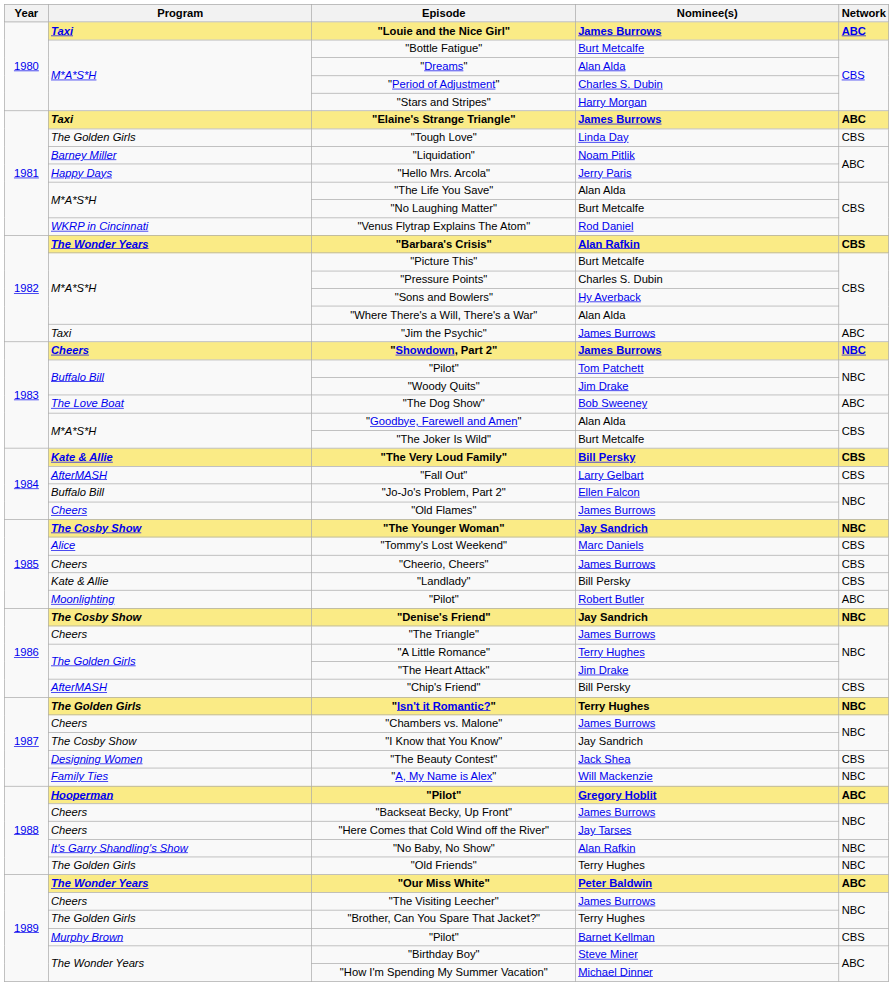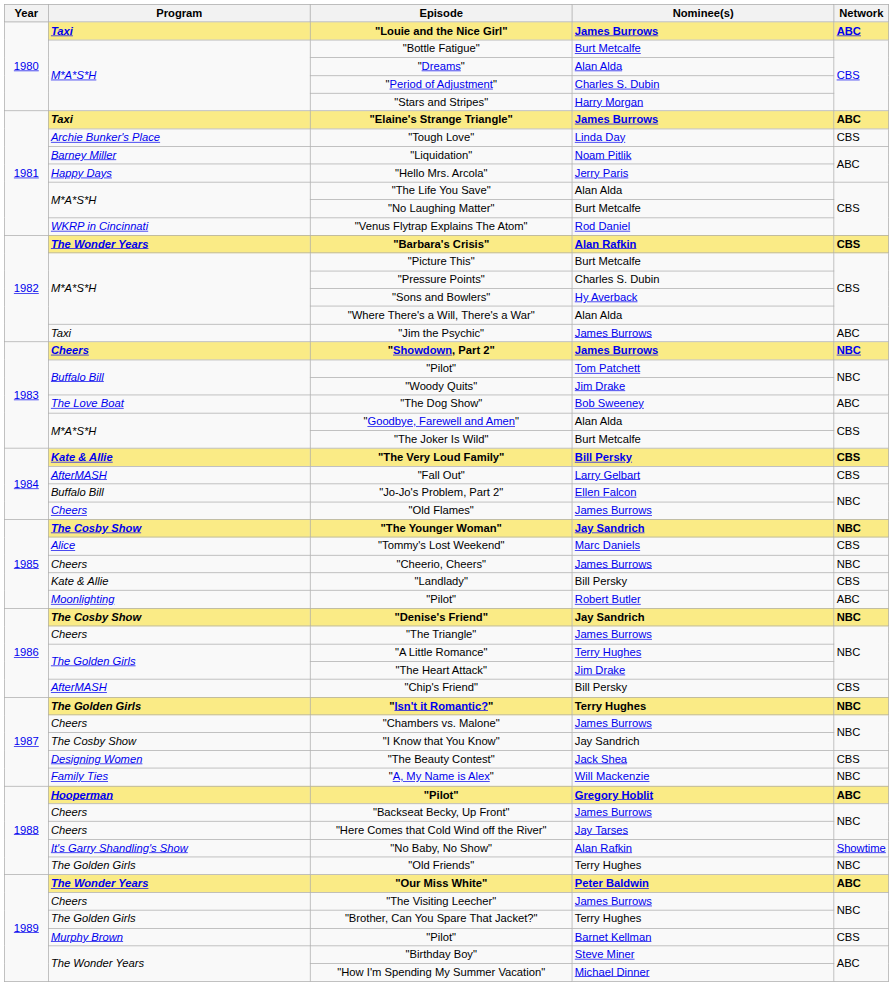"Tough Love" | Program: The Golden Girls -> Archie Bunker's Place
"Cheerio, Cheers" | Network: CBS -> NBC
"No Baby, No Show" | Network: NBC -> Showtime
